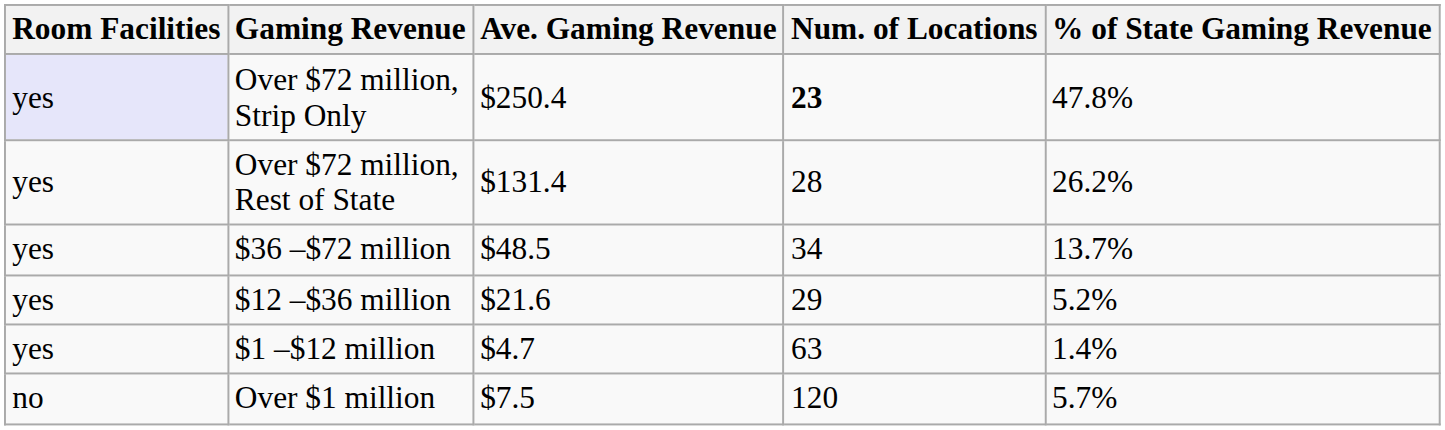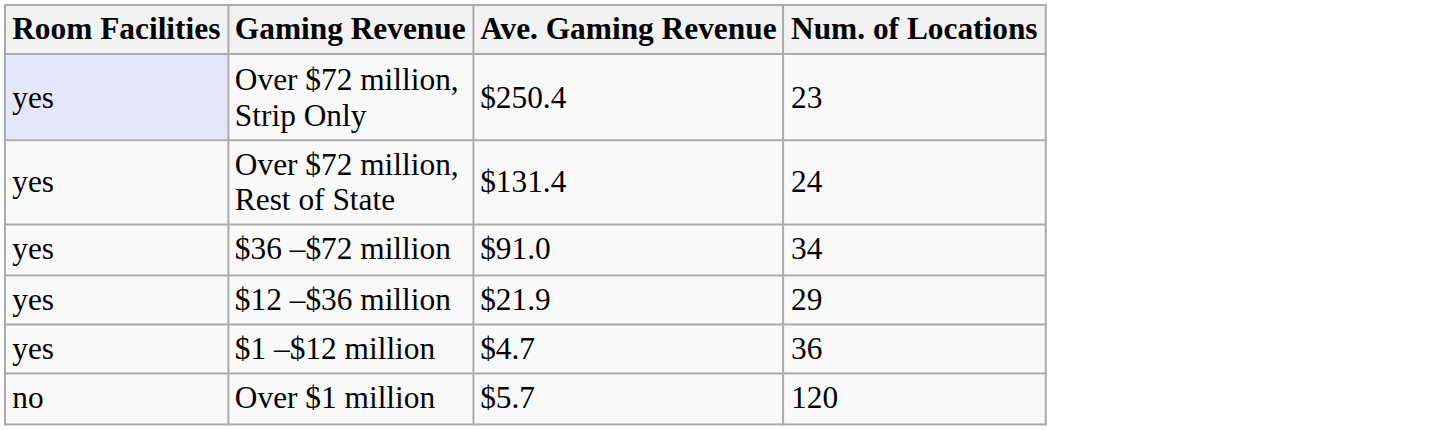- column: % of State Gaming Revenue | 47.8% | 26.2% | 13.7% | 5.2% | 1.4% | 5.7%
Over $72 million, Strip Only | Num. of Locations: bold -> normal
Over $72 million, Rest of State | Num. of Locations: 28 -> 24
$36 –$72 million | Ave. Gaming Revenue: $48.5 -> $91.0
$12 –$36 million | Ave. Gaming Revenue: $21.6 -> $21.9
$1 –$12 million | Num. of Locations: 63 -> 36
Over $1 million | Ave. Gaming Revenue: $7.5 -> $5.7
